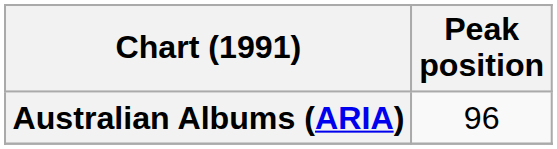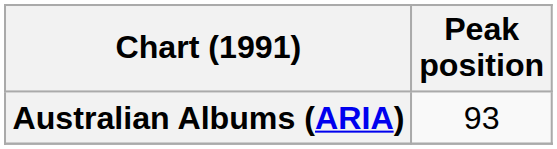Australian Albums (ARIA) | Peak position: 96 -> 93
